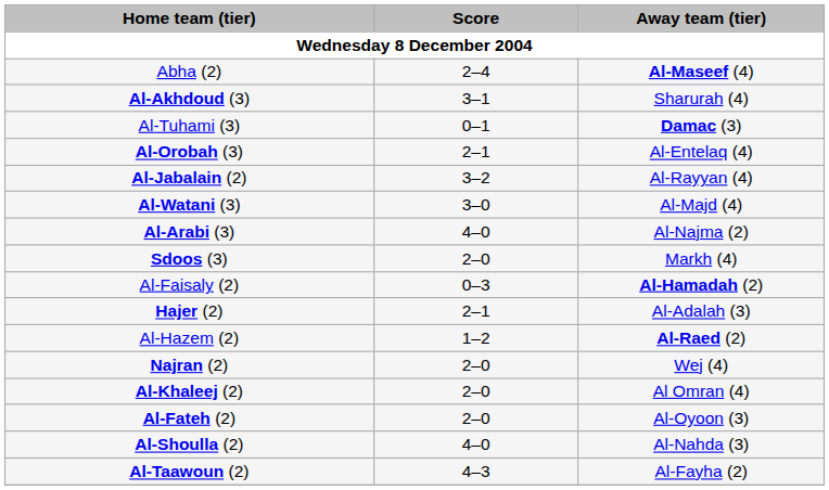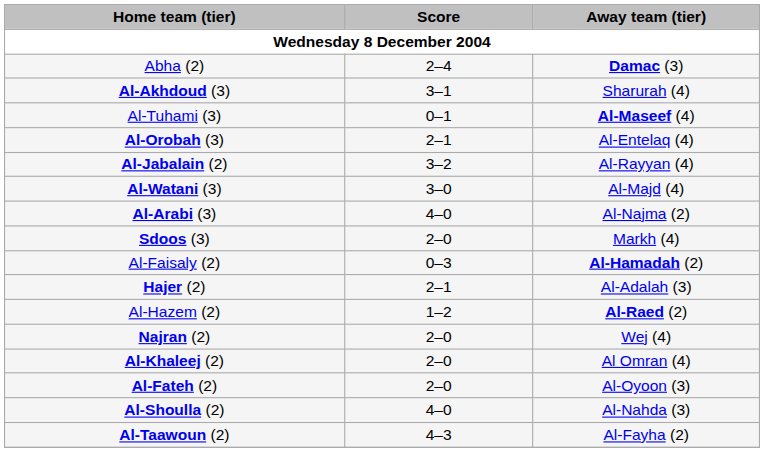Abha (2) | Away team (tier): Al-Maseef (4) -> Damac (3)
Al-Tuhami (3) | Away team (tier): Damac (3) -> Al-Maseef (4)
